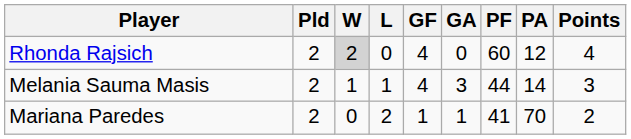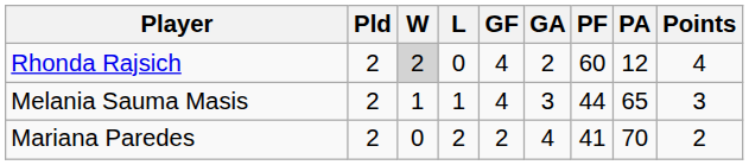Rhonda Rajsich | GA: 0 -> 2
Melania Sauma Masis | PA: 14 -> 65
Mariana Paredes | GF: 1 -> 2
Mariana Paredes | GA: 1 -> 4
